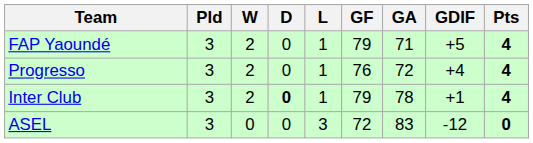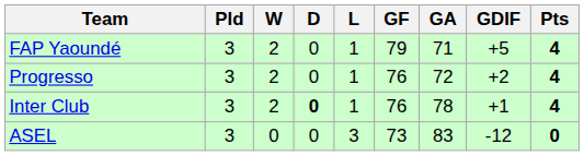Progresso | GDIF: +4 -> +2
Inter Club | GF: 79 -> 76
ASEL | GF: 72 -> 73
